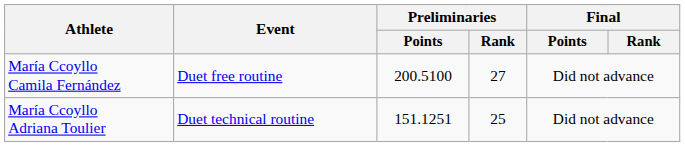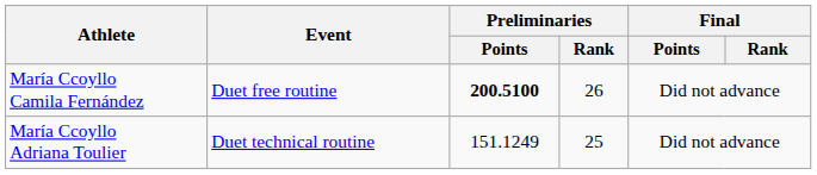María Ccoyllo Camila Fernández | Preliminaries / Points: normal -> bold
María Ccoyllo Camila Fernández | Preliminaries / Rank: 27 -> 26
María Ccoyllo Adriana Toulier | Preliminaries / Points: 151.1251 -> 151.1249
